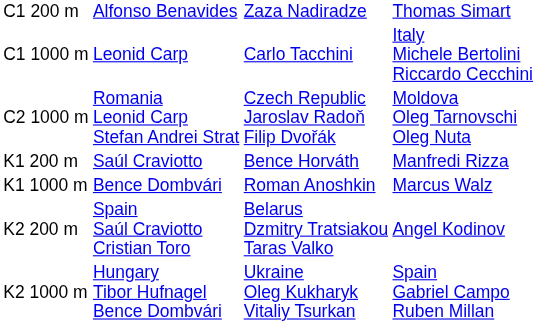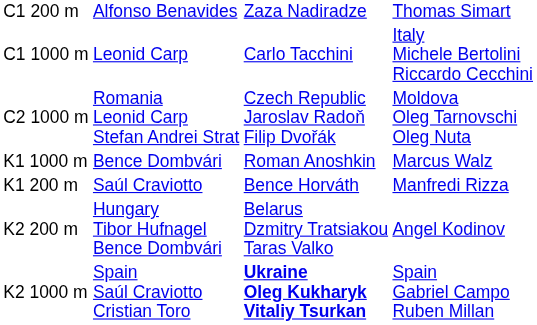rows swapped: K1 200 m <-> K1 1000 m
K2 200 m | column 2: Spain Saúl Craviotto Cristian Toro -> Hungary Tibor Hufnagel Bence Dombvári
K2 1000 m | column 2: Hungary Tibor Hufnagel Bence Dombvári -> Spain Saúl Craviotto Cristian Toro
K2 1000 m | column 3: normal -> bold
